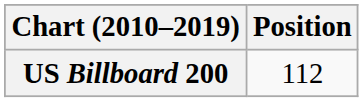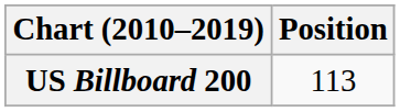US Billboard 200 | Position: 112 -> 113
